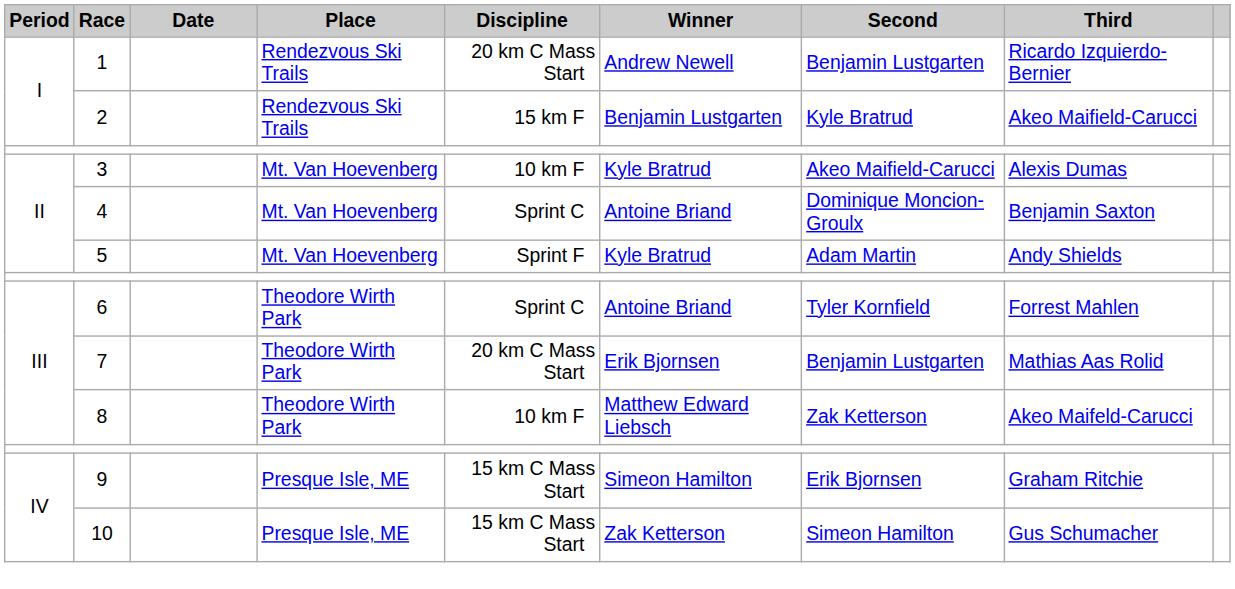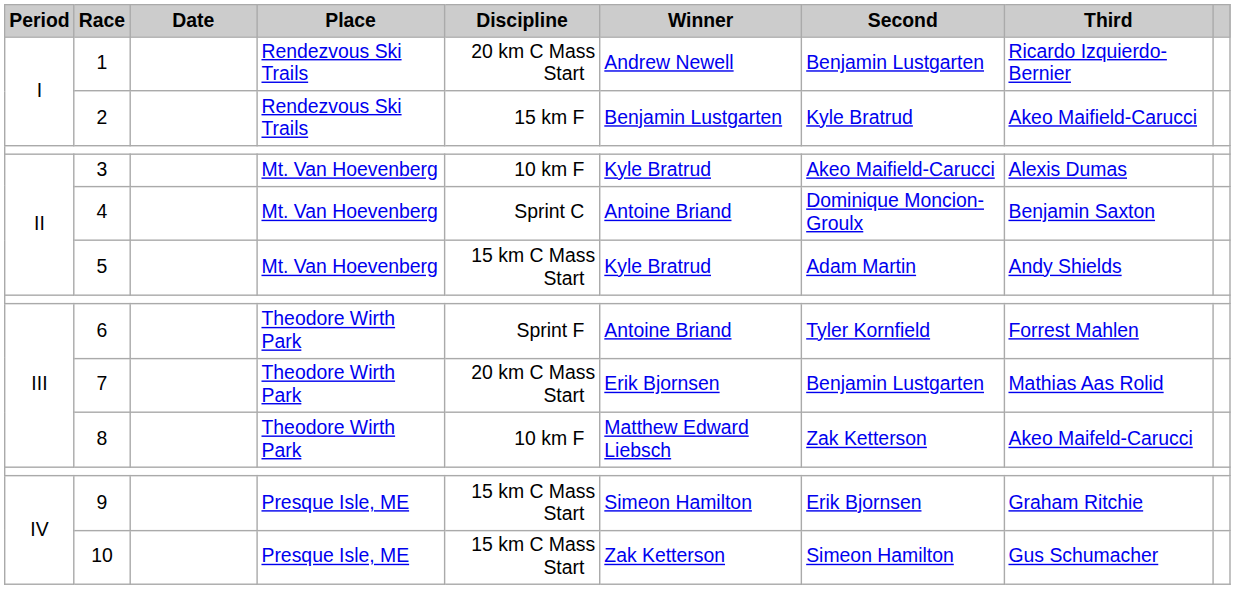5 | Discipline: Sprint F -> 15 km C Mass Start
6 | Discipline: Sprint C -> Sprint F
